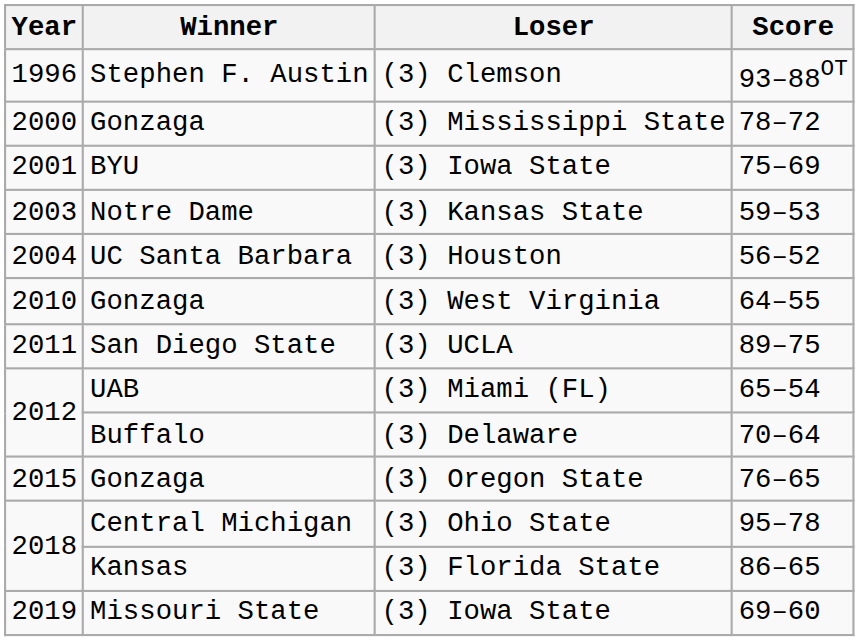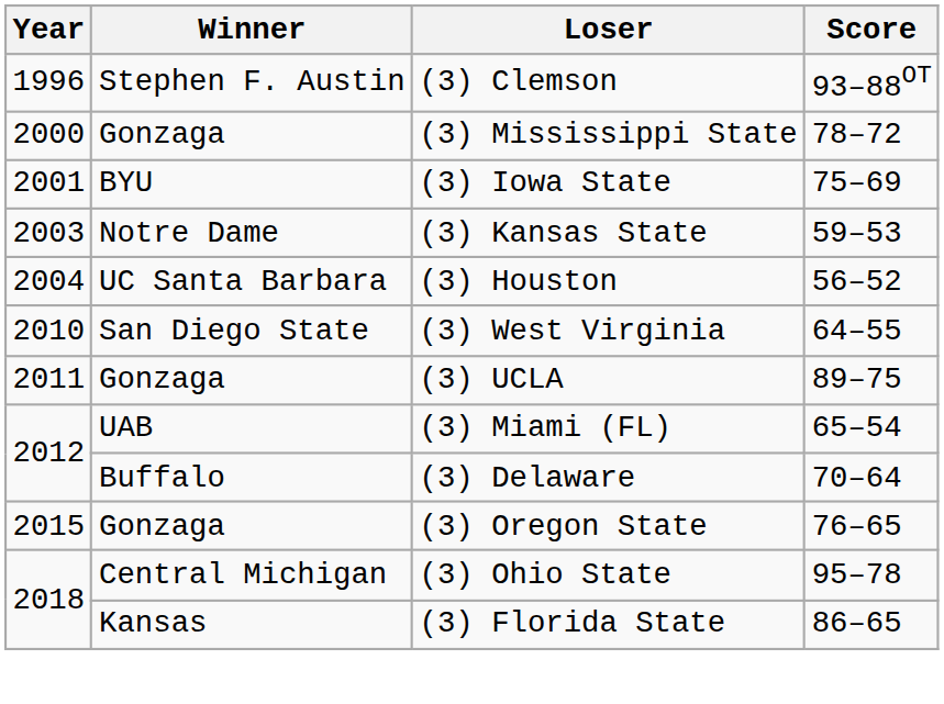(3) West Virginia | Winner: Gonzaga -> San Diego State
(3) UCLA | Winner: San Diego State -> Gonzaga
- row: 2019 | Missouri State | (3) Iowa State | 69–60
